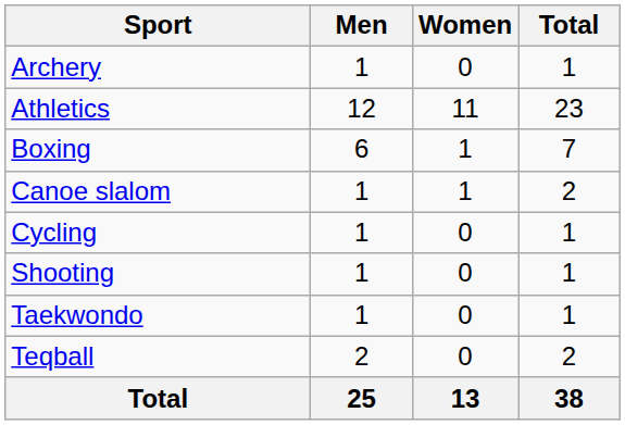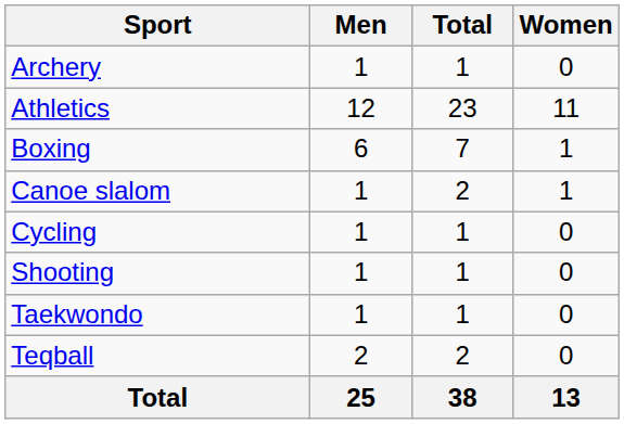columns swapped: Women <-> Total
